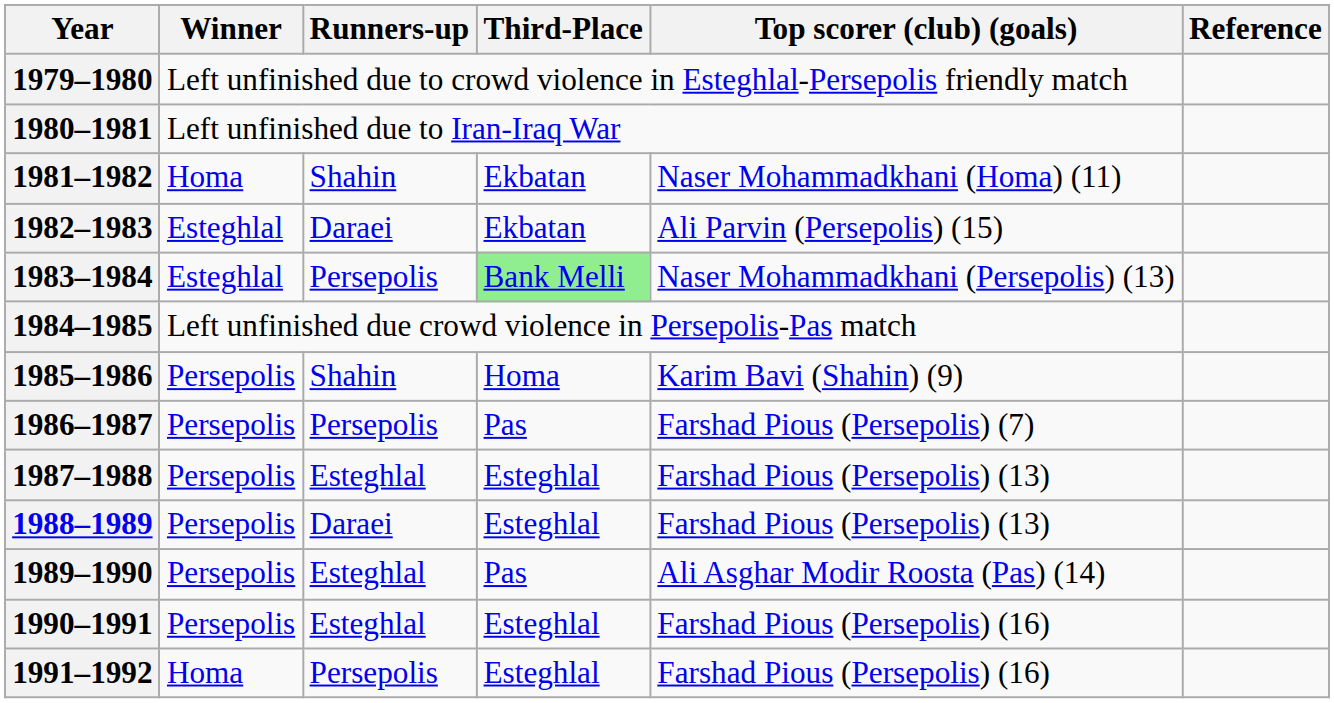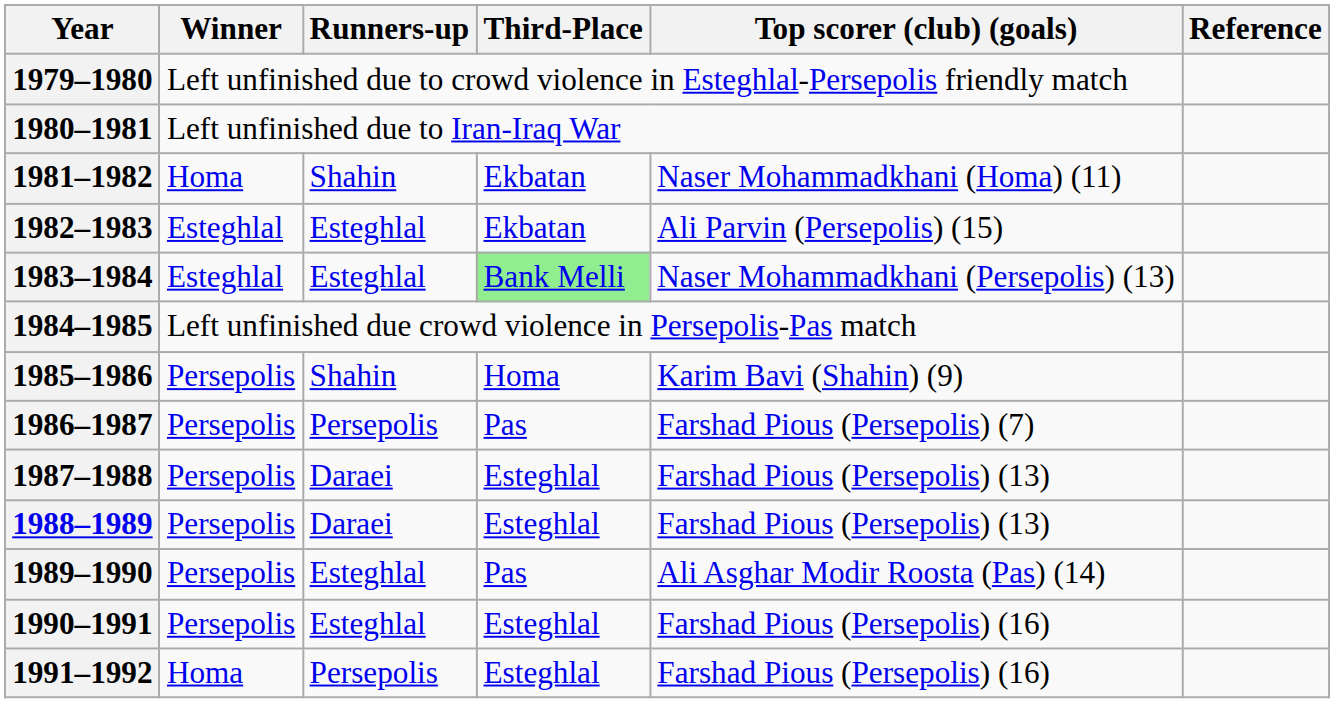1982–1983 | Runners-up: Daraei -> Esteghlal
1983–1984 | Runners-up: Persepolis -> Esteghlal
1987–1988 | Runners-up: Esteghlal -> Daraei
